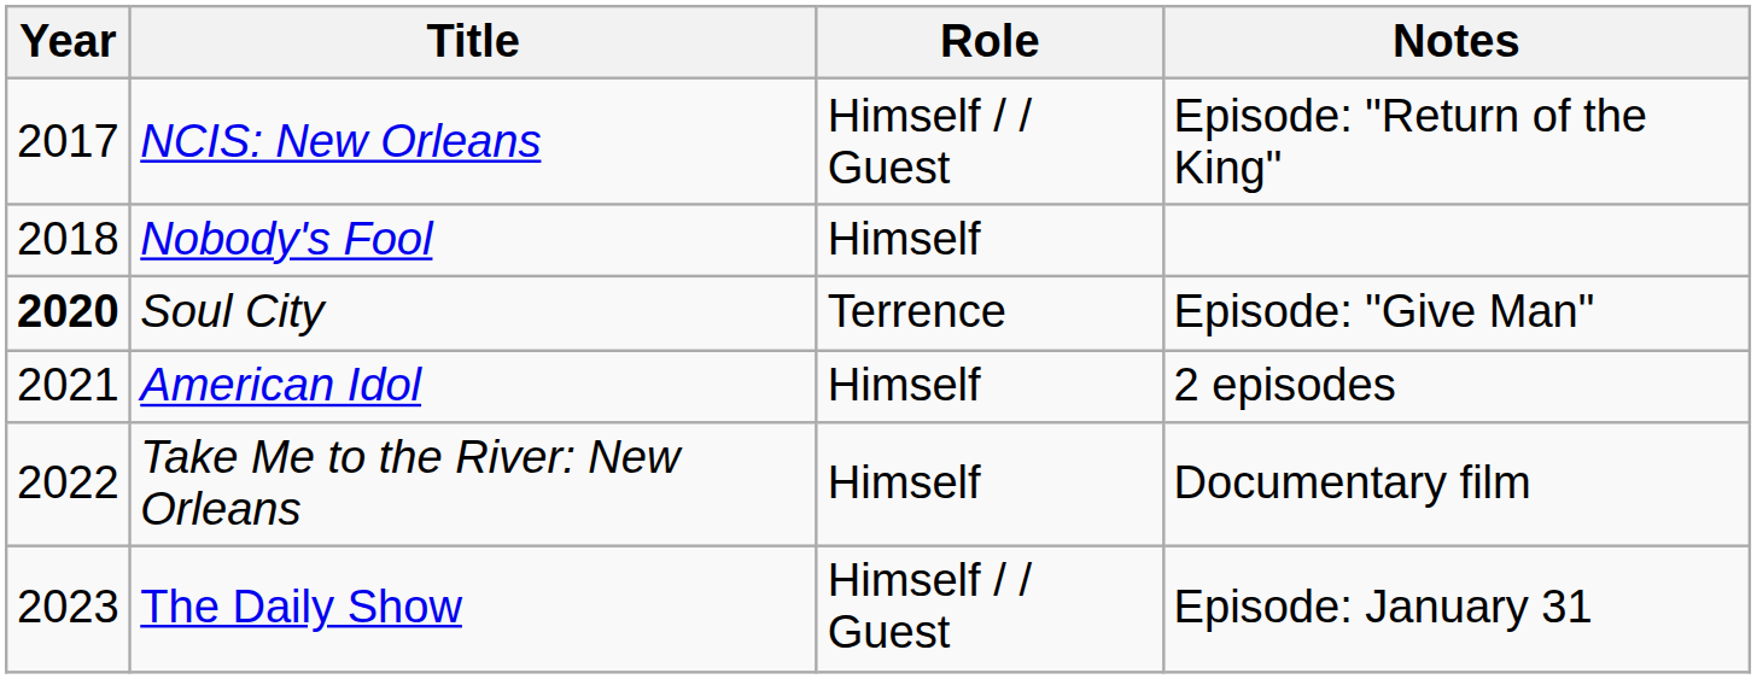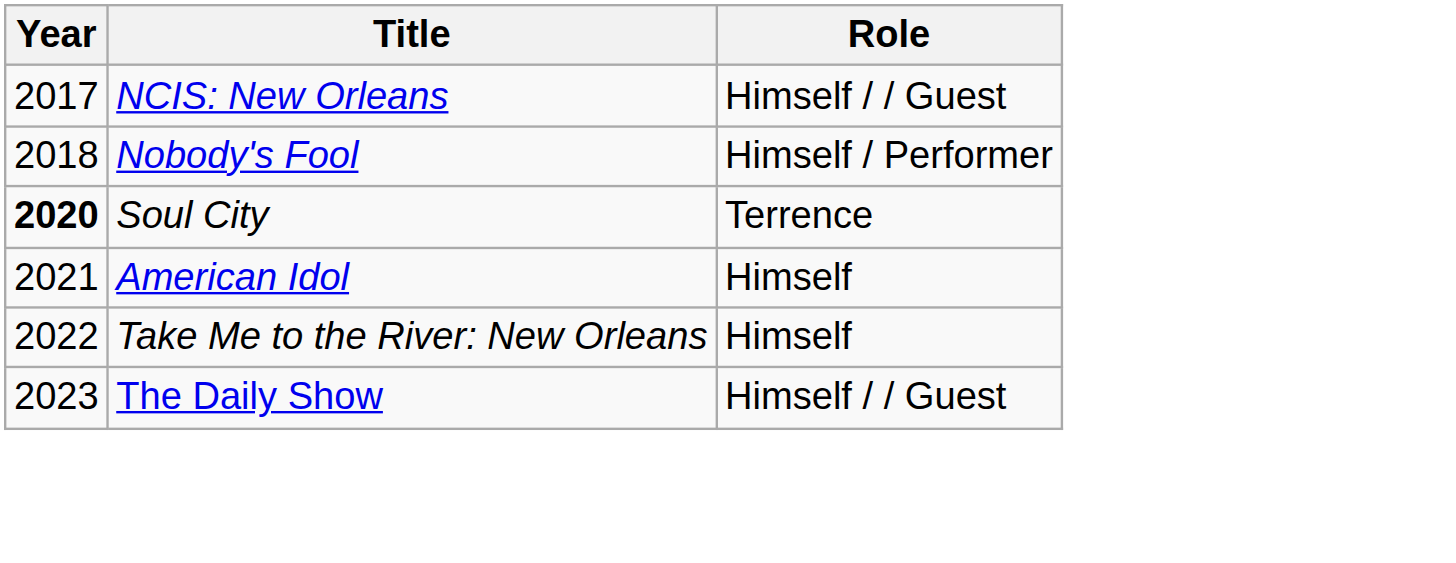- column: Notes | Episode: "Return of the King" | Episode: "Give Man" | 2 episodes | Documentary film | Episode: January 31
Nobody's Fool | Role: Himself -> Himself / Performer
